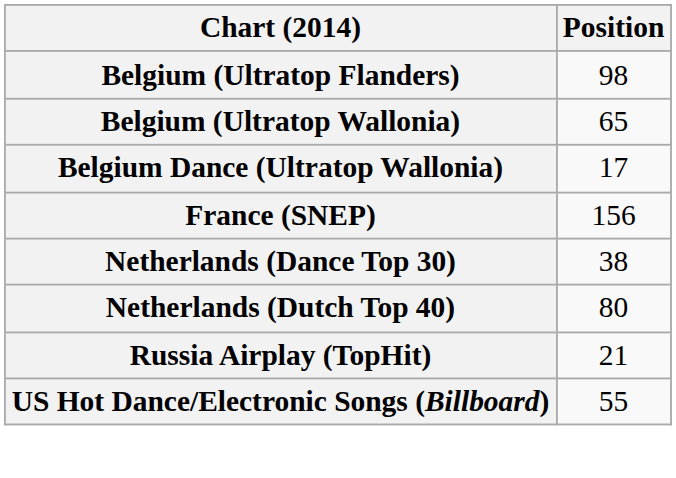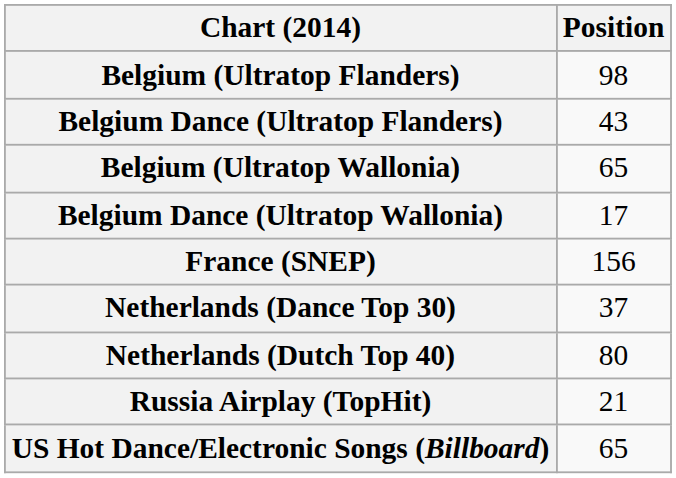+ row: Belgium Dance (Ultratop Flanders) | 43
Netherlands (Dance Top 30) | Position: 38 -> 37
US Hot Dance/Electronic Songs (Billboard) | Position: 55 -> 65
